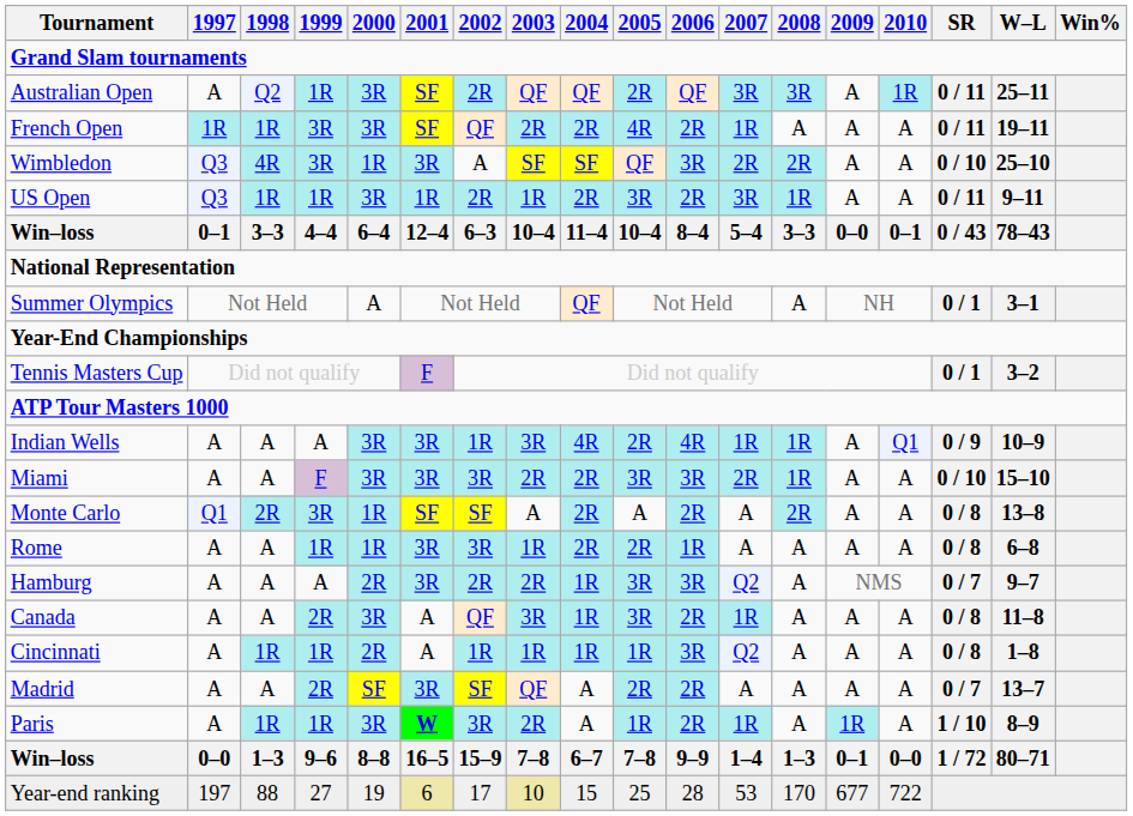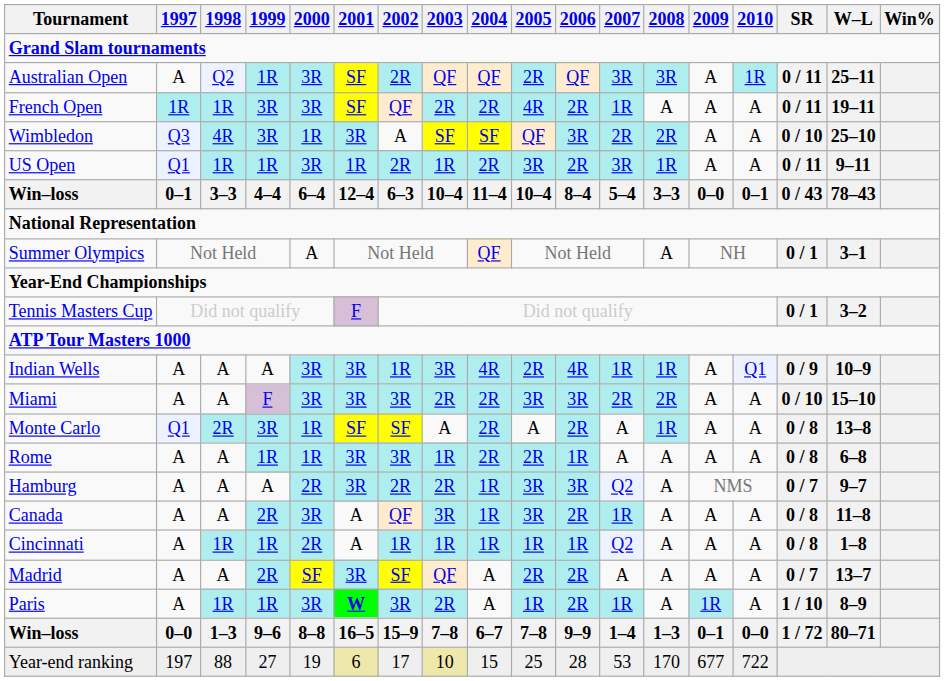US Open | 1997: Q3 -> Q1
Miami | 2008: 1R -> 2R
Monte Carlo | 2008: 2R -> 1R
Cincinnati | 2006: 3R -> 1R
